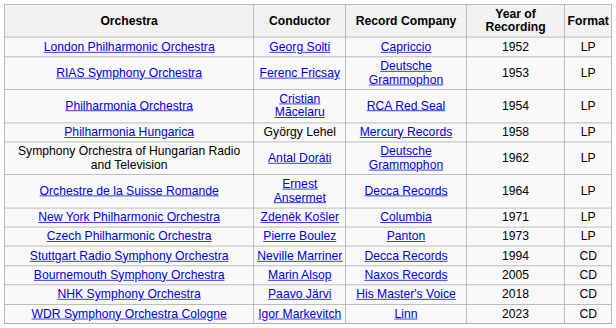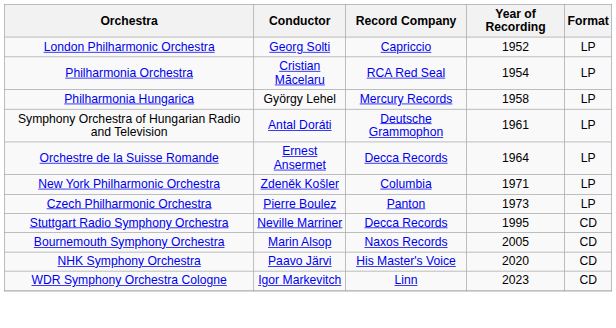- row: RIAS Symphony Orchestra | Ferenc Fricsay | Deutsche Grammophon | 1953 | LP
Symphony Orchestra of Hungarian Radio and Television | Year of Recording: 1962 -> 1961
Stuttgart Radio Symphony Orchestra | Year of Recording: 1994 -> 1995
NHK Symphony Orchestra | Year of Recording: 2018 -> 2020
